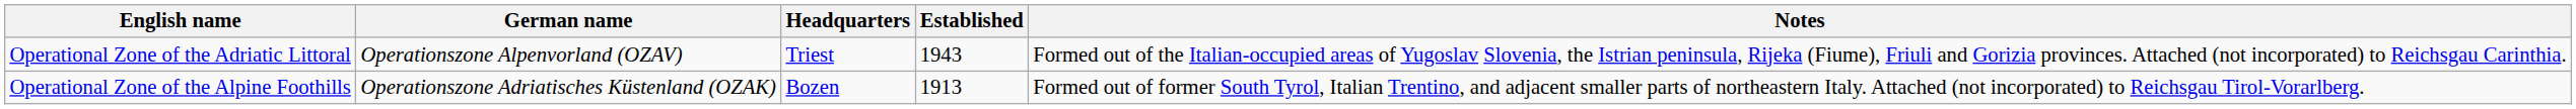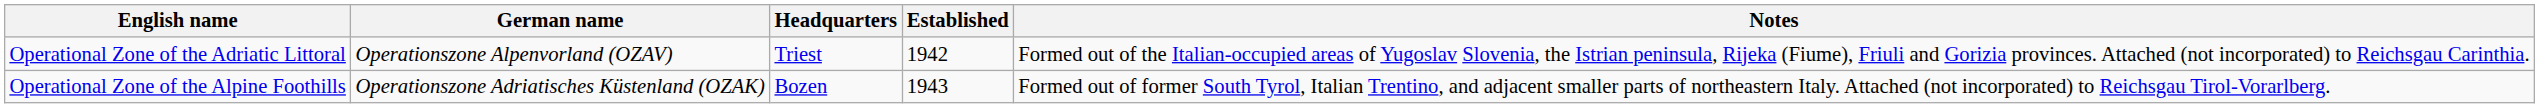Operational Zone of the Adriatic Littoral | Established: 1943 -> 1942
Operational Zone of the Alpine Foothills | Established: 1913 -> 1943
